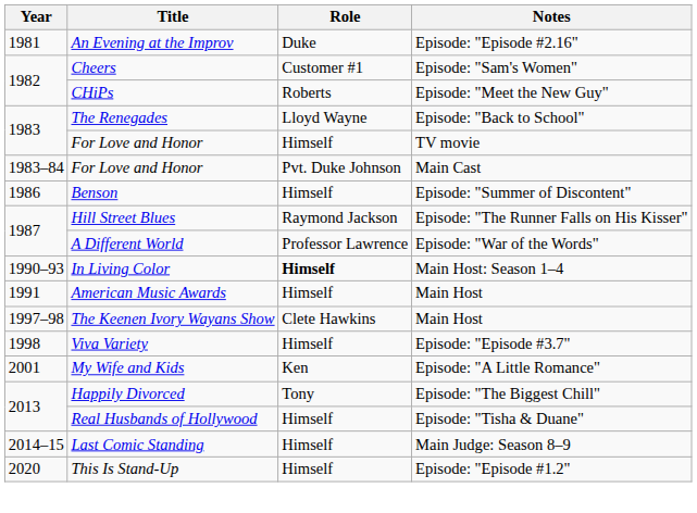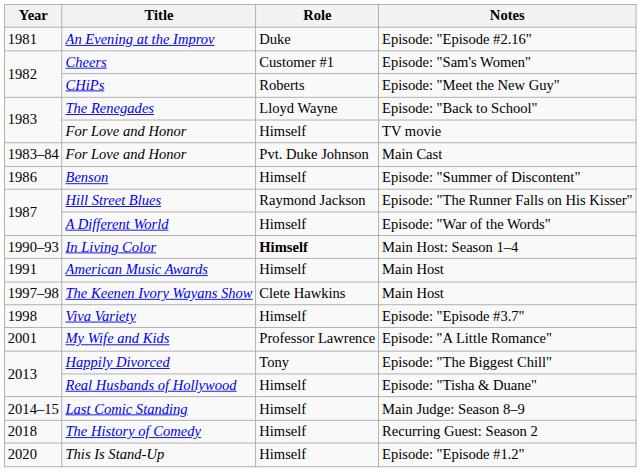A Different World | Role: Professor Lawrence -> Himself
My Wife and Kids | Role: Ken -> Professor Lawrence
+ row: 2018 | The History of Comedy | Himself | Recurring Guest: Season 2
